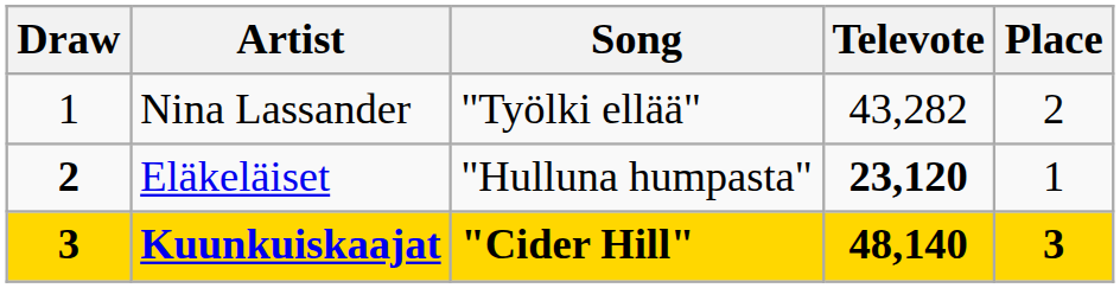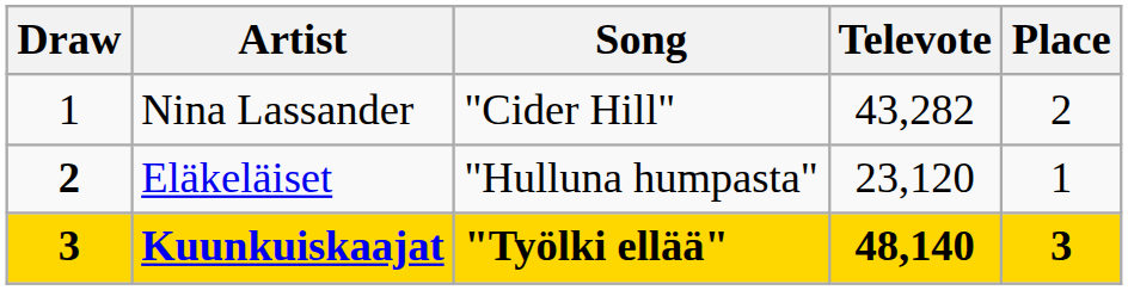Nina Lassander | Song: "Työlki ellää" -> "Cider Hill"
Eläkeläiset | Televote: bold -> normal
Kuunkuiskaajat | Song: "Cider Hill" -> "Työlki ellää"
